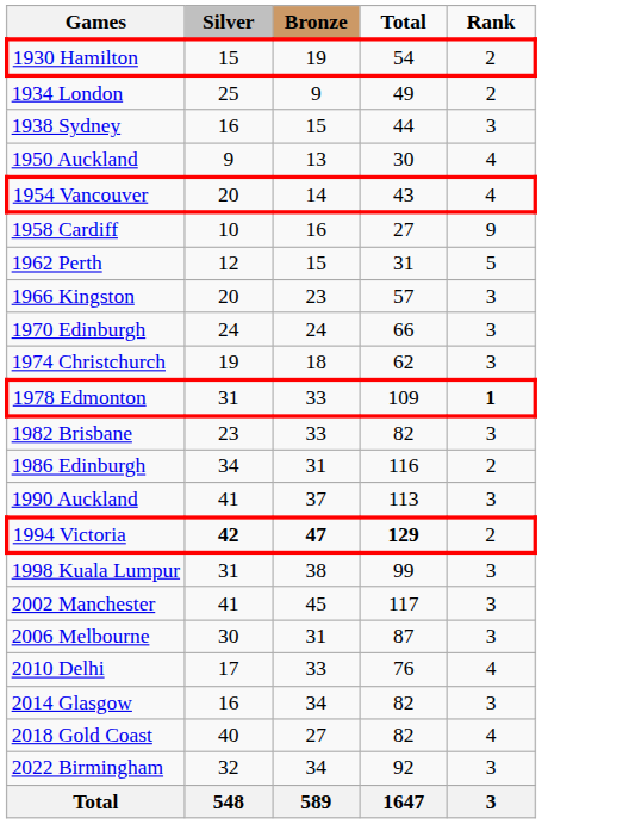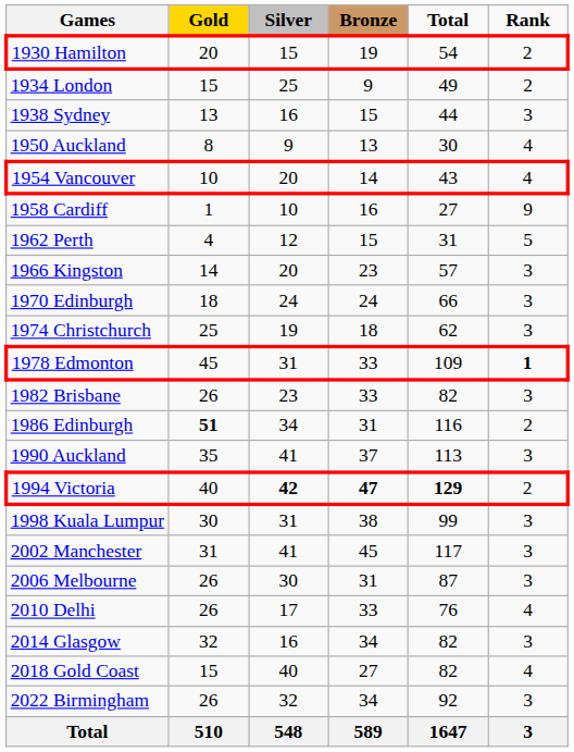+ column: Gold | 20 | 15 | 13 | 8 | 10 | 1 | 4 | 14 | 18 | 25 | 45 | 26 | 51 | 35 | 40 | 30 | 31 | 26 | 26 | 32 | 15 | 26 | 510
